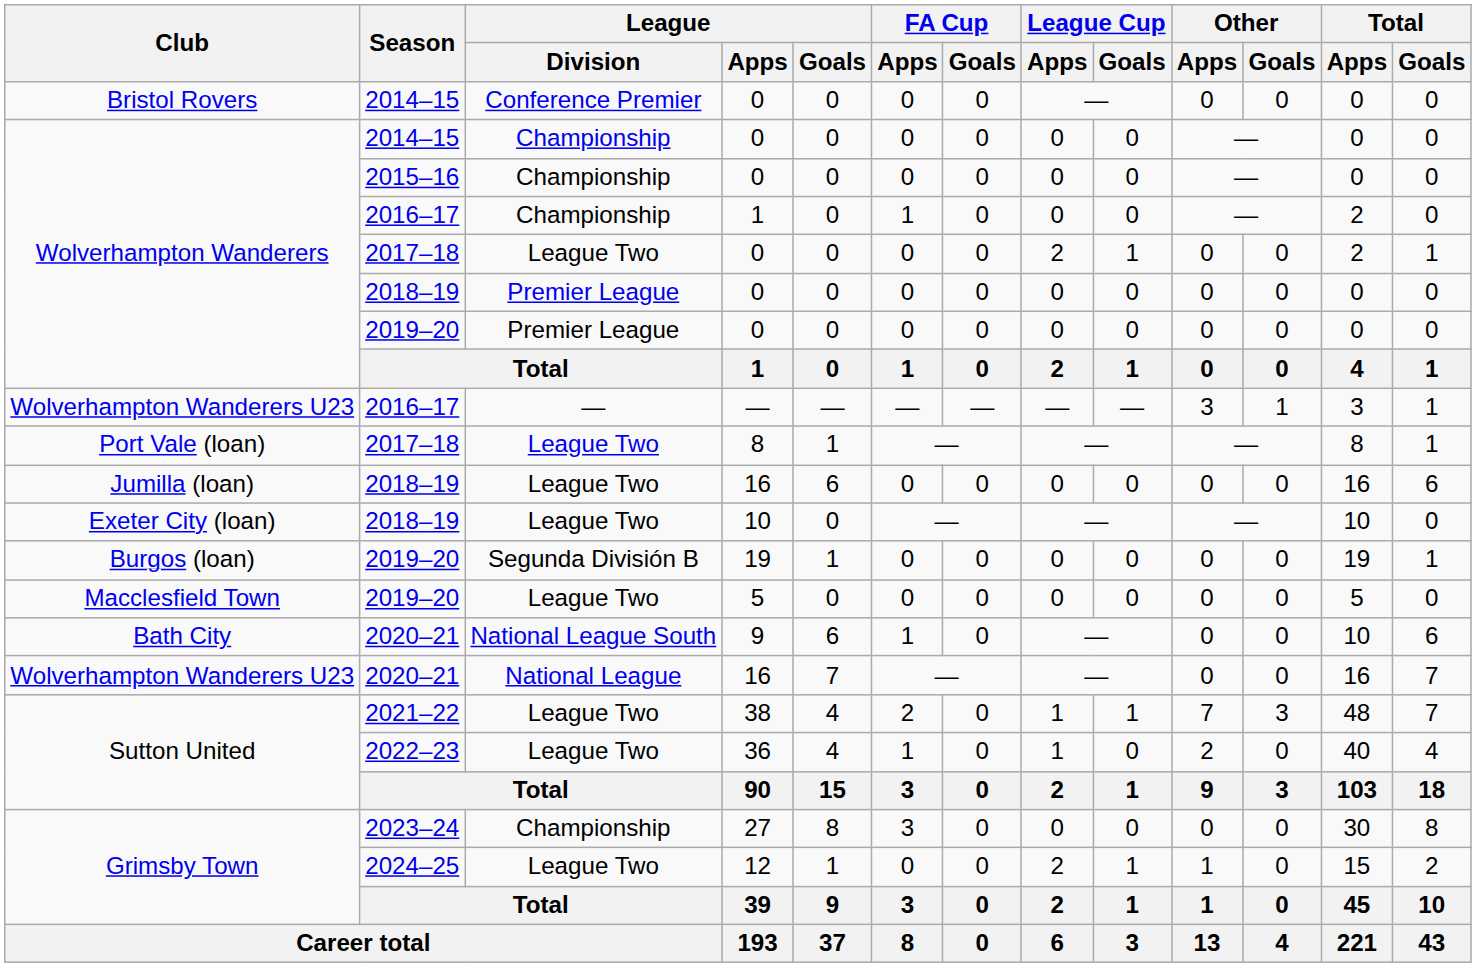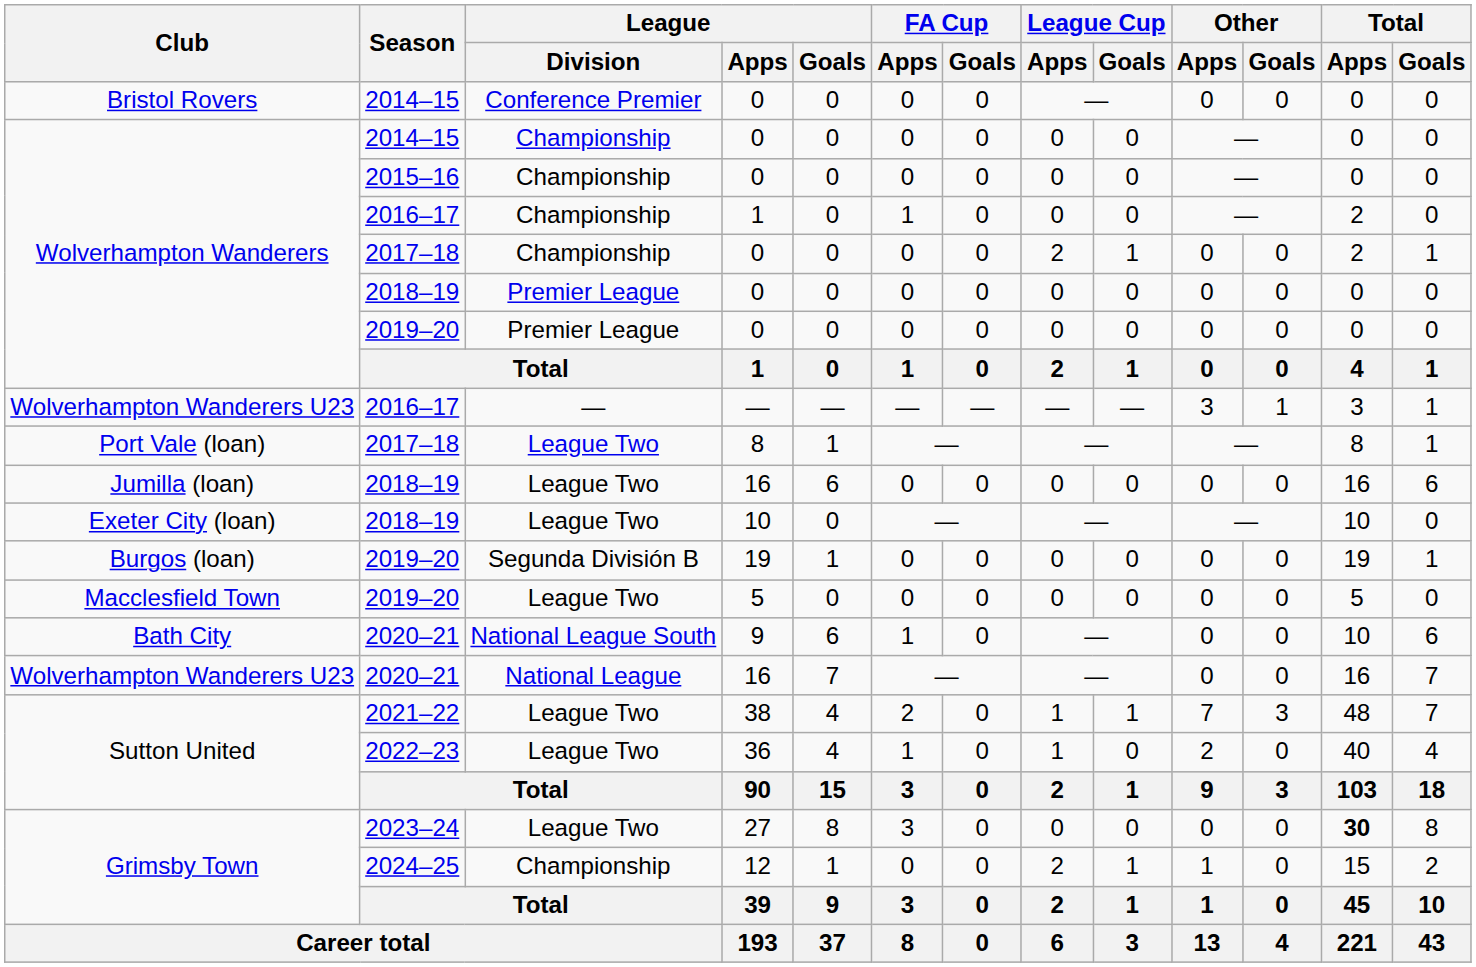2017–18 / 0 | League / Division: League Two -> Championship
27 | League / Division: Championship -> League Two
27 | Total / Apps: normal -> bold
12 | League / Division: League Two -> Championship
